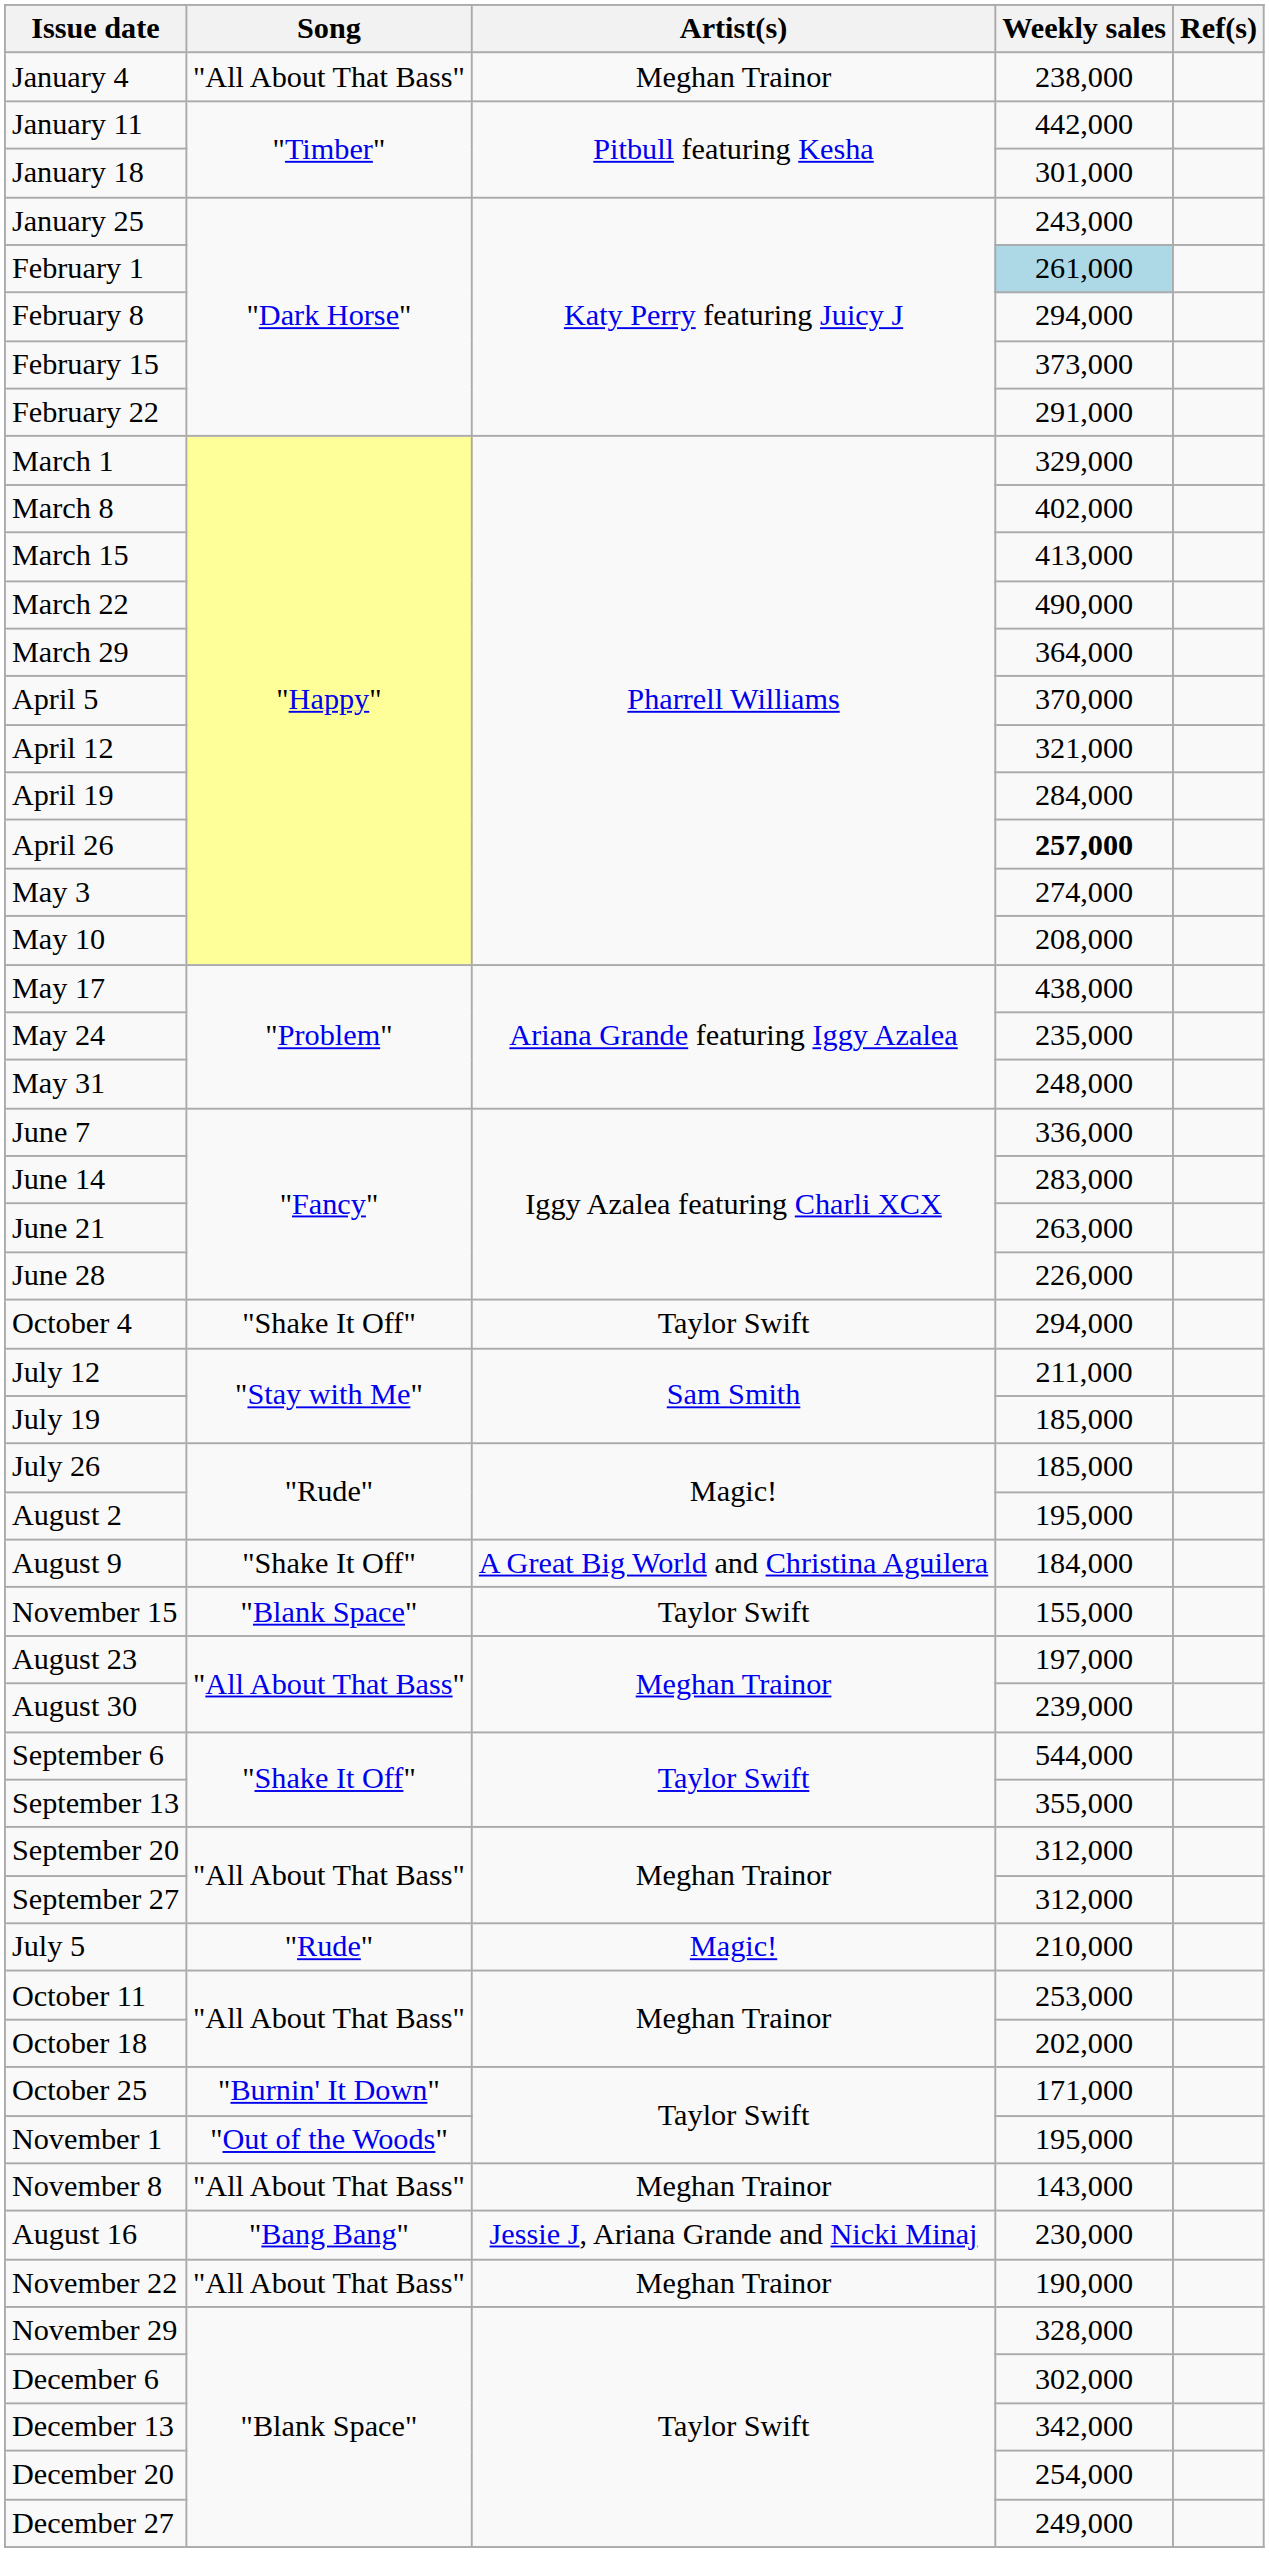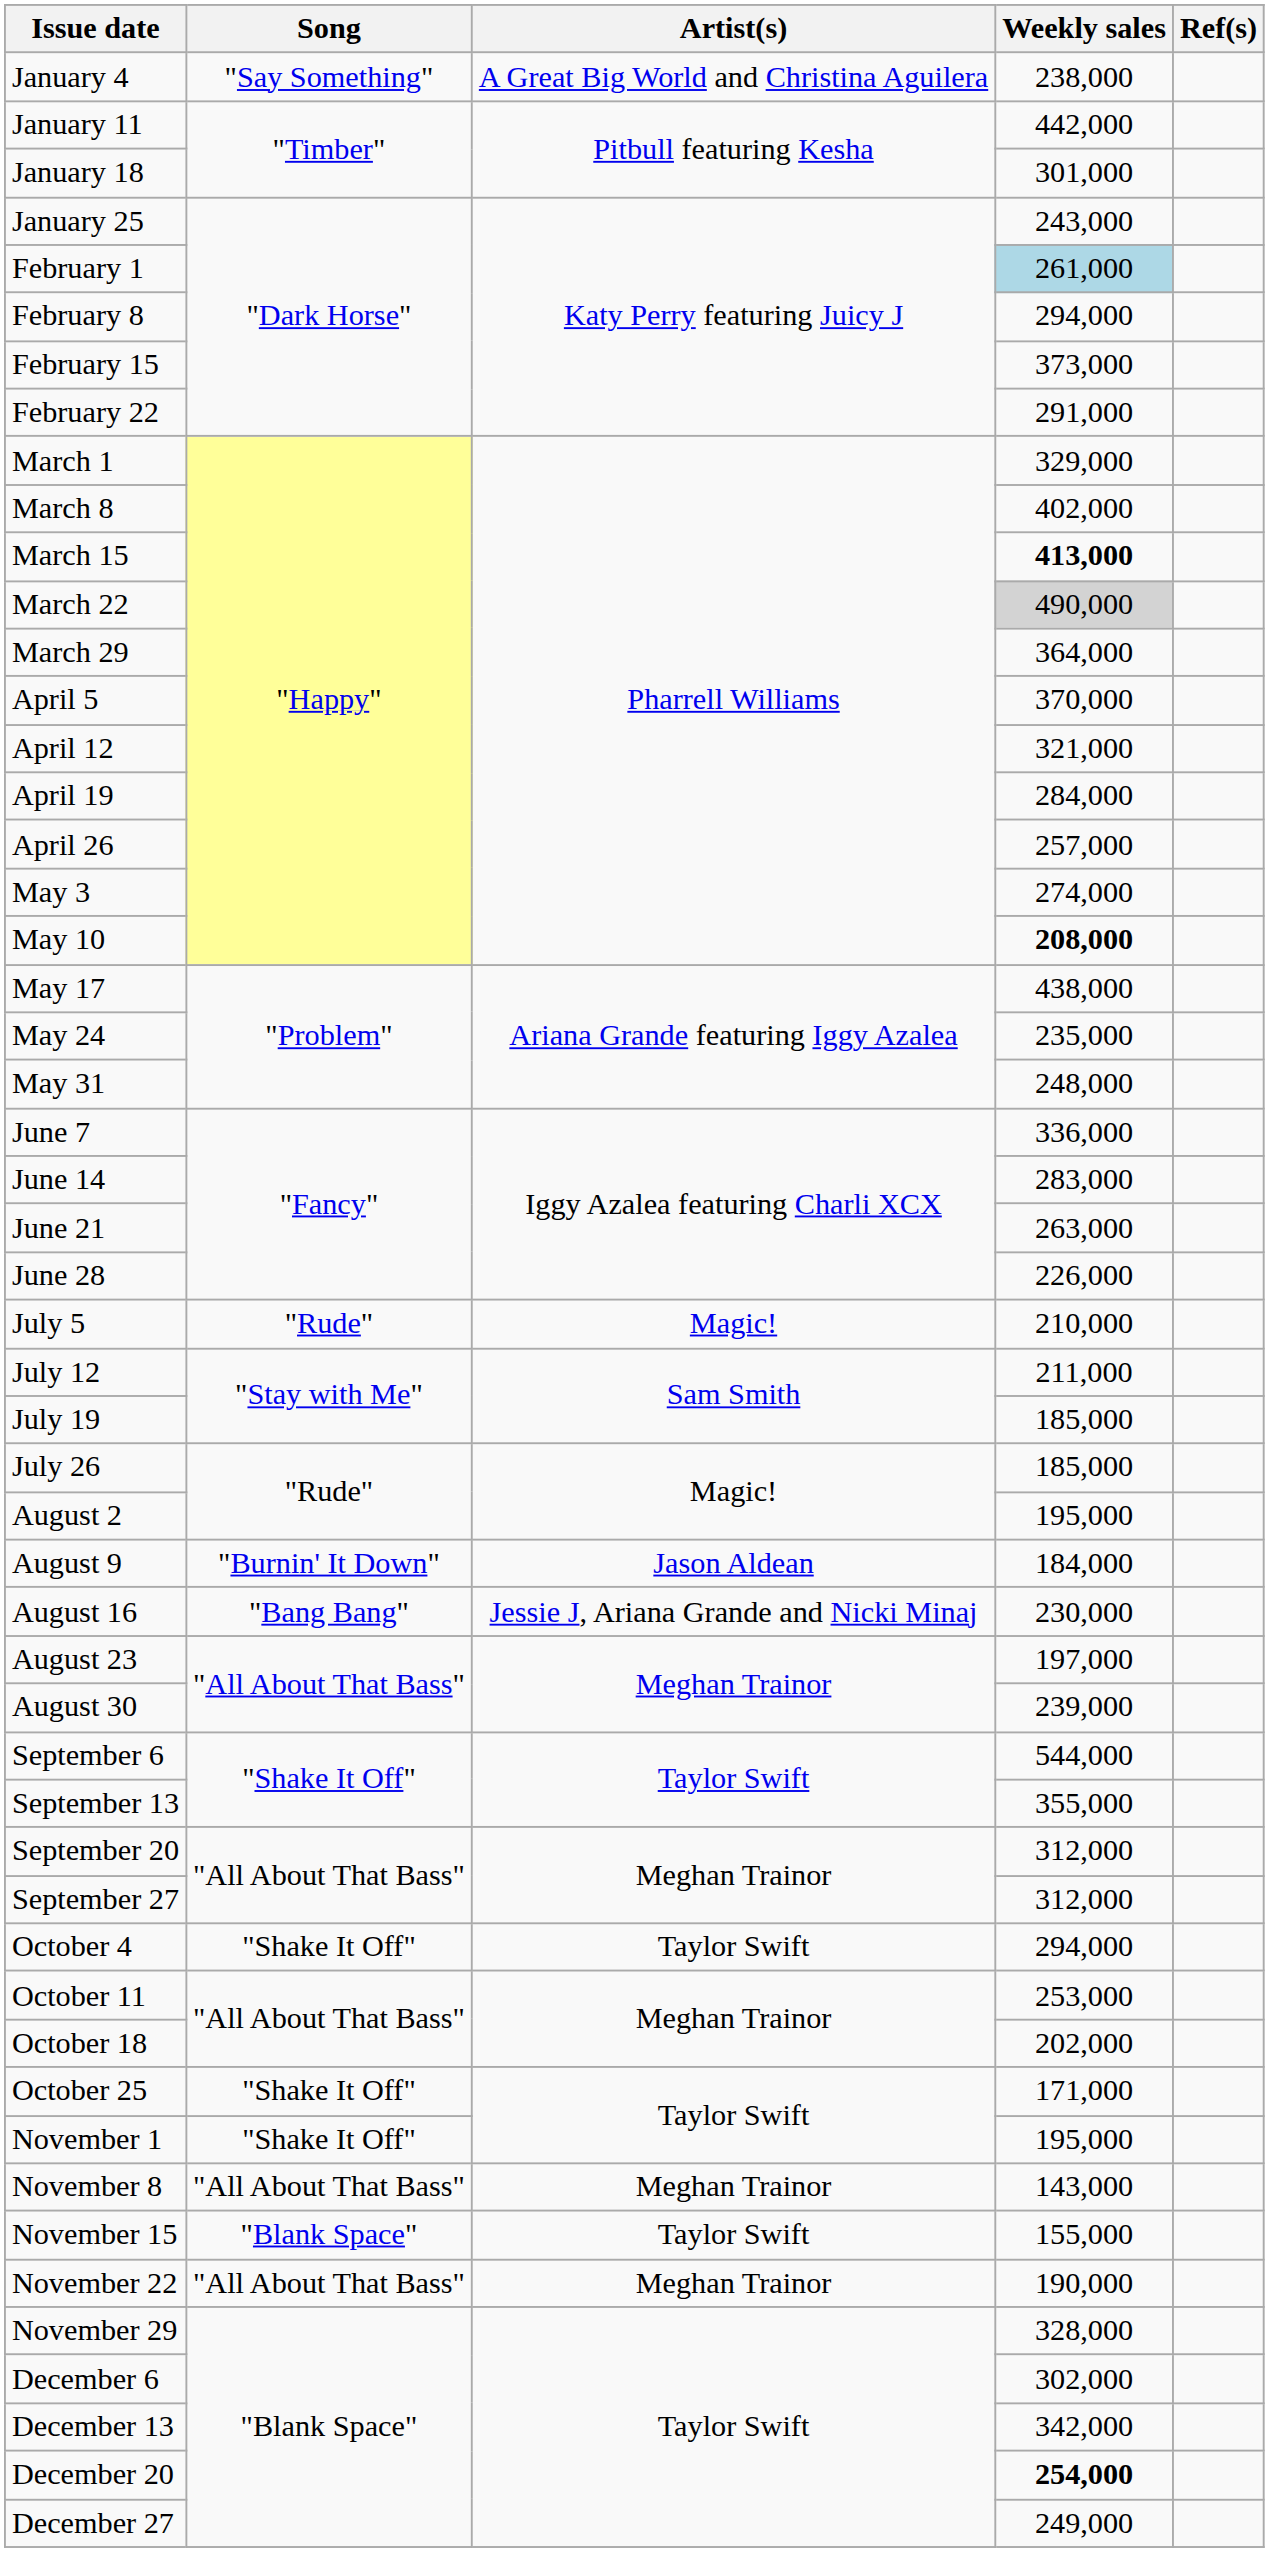January 4 | Song: "All About That Bass" -> "Say Something"
January 4 | Artist(s): Meghan Trainor -> A Great Big World and Christina Aguilera
March 15 | Weekly sales: normal -> bold
March 22 | Weekly sales: no background -> lightgrey background
April 26 | Weekly sales: bold -> normal
May 10 | Weekly sales: normal -> bold
rows swapped: July 5 <-> October 4
August 9 | Song: "Shake It Off" -> "Burnin' It Down"
August 9 | Artist(s): A Great Big World and Christina Aguilera -> Jason Aldean
rows swapped: August 16 <-> November 15
October 25 | Song: "Burnin' It Down" -> "Shake It Off"
November 1 | Song: "Out of the Woods" -> "Shake It Off"
December 20 | Weekly sales: normal -> bold
